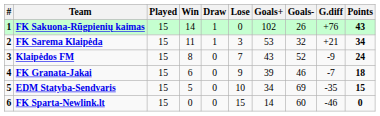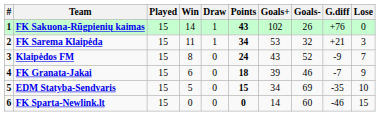columns swapped: Lose <-> Points
